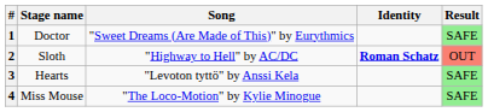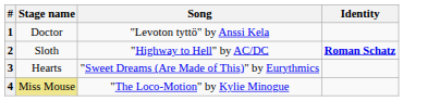- column: Result | SAFE | OUT | SAFE | SAFE
1 | Song: "Sweet Dreams (Are Made of This)" by Eurythmics -> "Levoton tyttö" by Anssi Kela
3 | Song: "Levoton tyttö" by Anssi Kela -> "Sweet Dreams (Are Made of This)" by Eurythmics
4 | Stage name: no background -> khaki background
